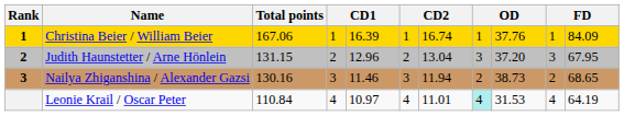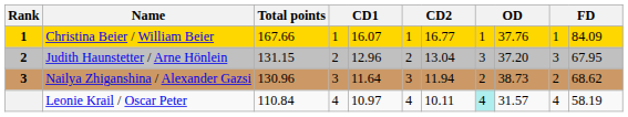Christina Beier / William Beier | Total points: 167.06 -> 167.66
Christina Beier / William Beier | column 5: 16.39 -> 16.07
Christina Beier / William Beier | column 7: 16.74 -> 16.77
Nailya Zhiganshina / Alexander Gazsi | Total points: 130.16 -> 130.96
Nailya Zhiganshina / Alexander Gazsi | column 5: 11.46 -> 11.64
Nailya Zhiganshina / Alexander Gazsi | column 11: 68.65 -> 68.62
Leonie Krail / Oscar Peter | column 7: 11.01 -> 10.11
Leonie Krail / Oscar Peter | column 9: 31.53 -> 31.57
Leonie Krail / Oscar Peter | column 11: 64.19 -> 58.19
